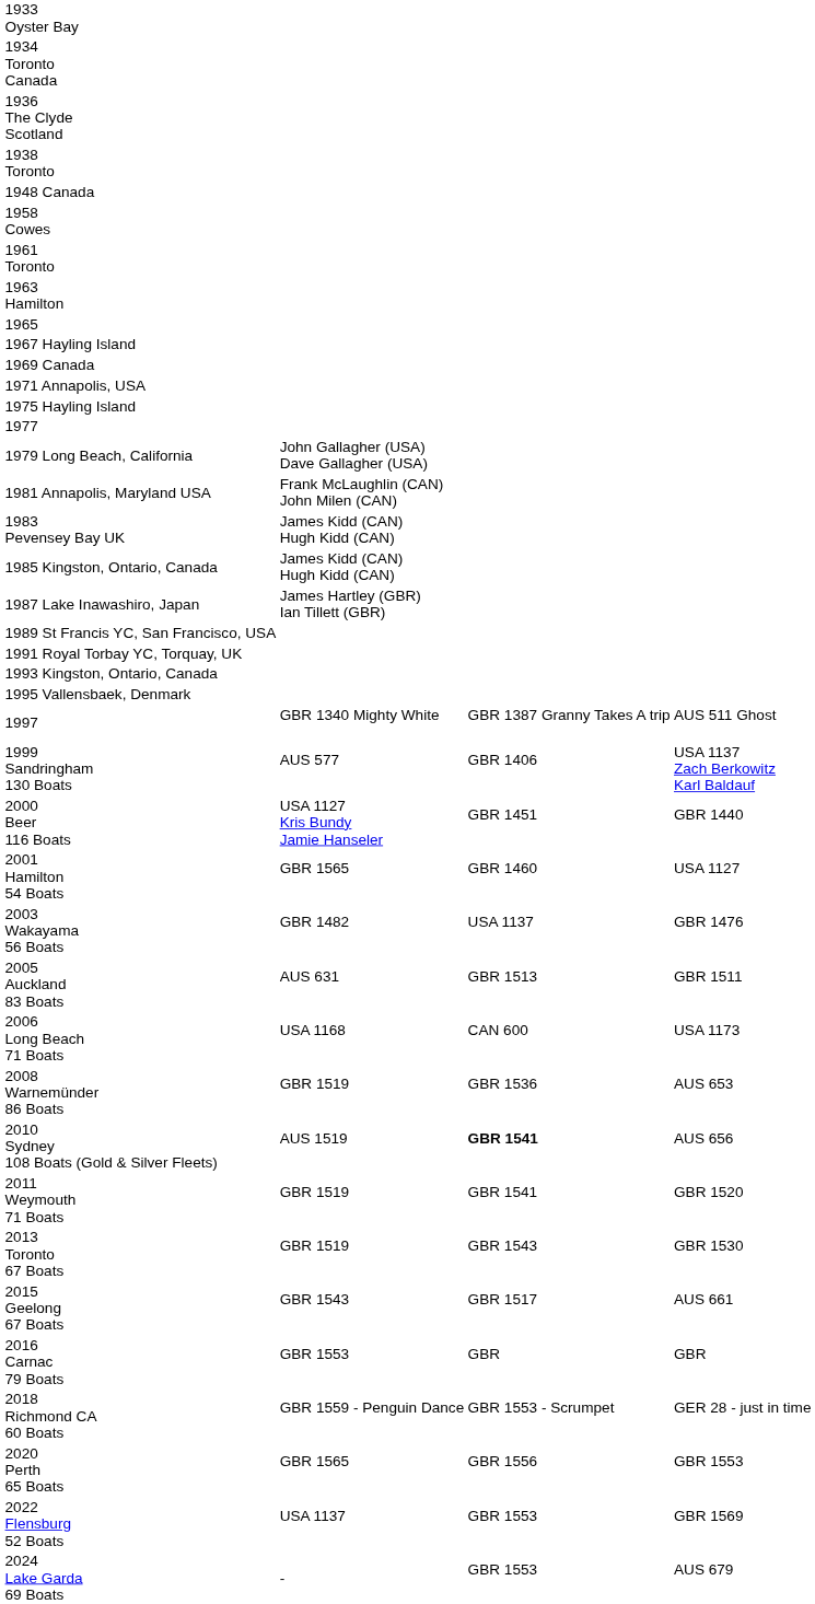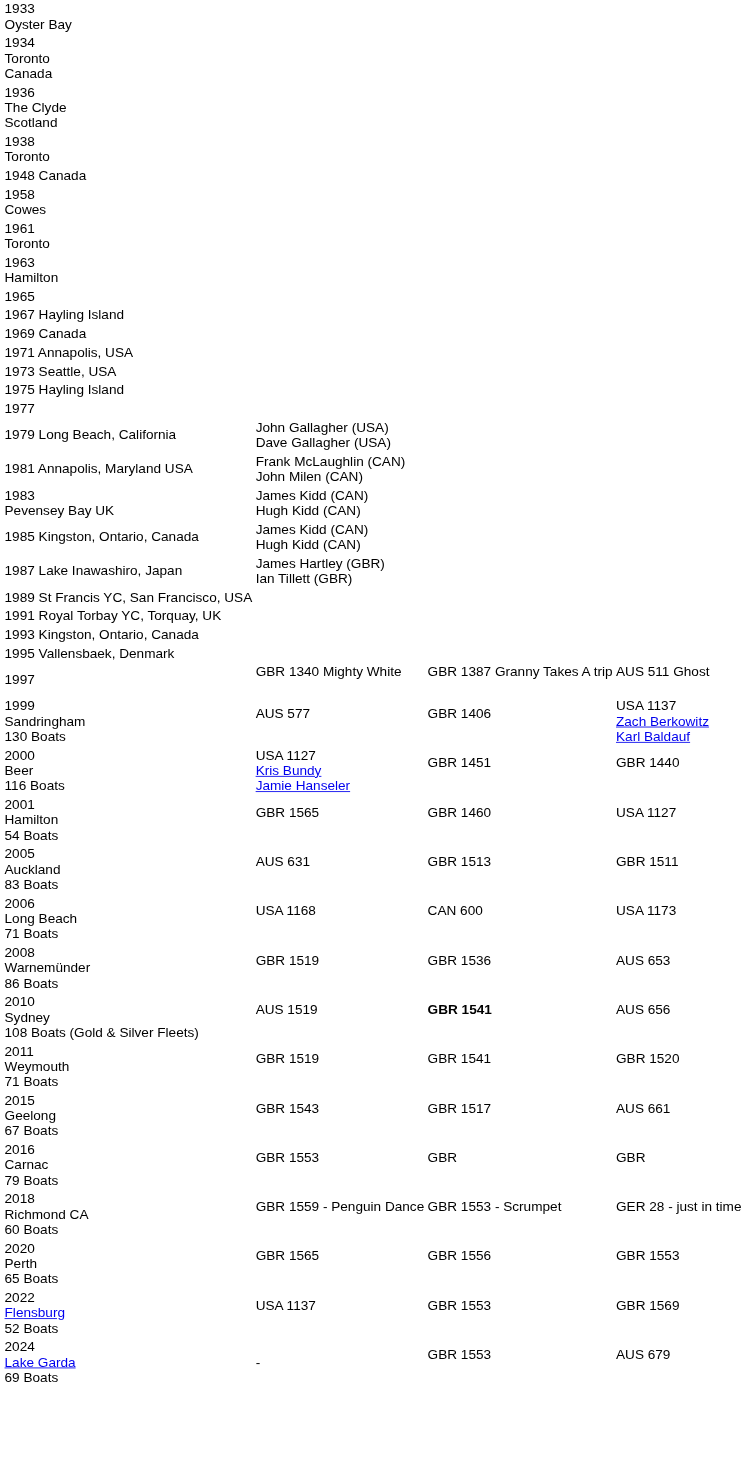+ row: 1973 Seattle, USA
- row: 2003 Wakayama 56 Boats | GBR 1482 | USA 1137 | GBR 1476
- row: 2013 Toronto 67 Boats | GBR 1519 | GBR 1543 | GBR 1530
